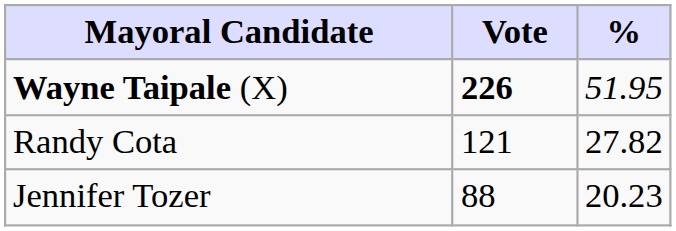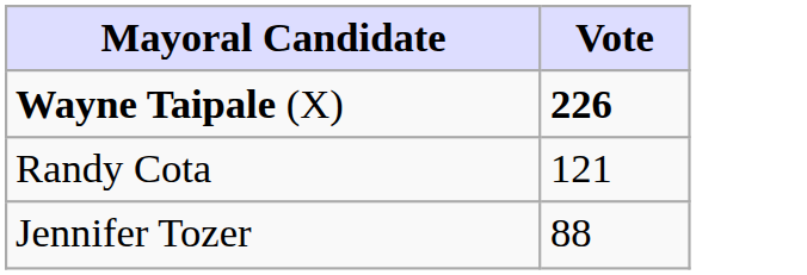- column: % | 51.95 | 27.82 | 20.23
